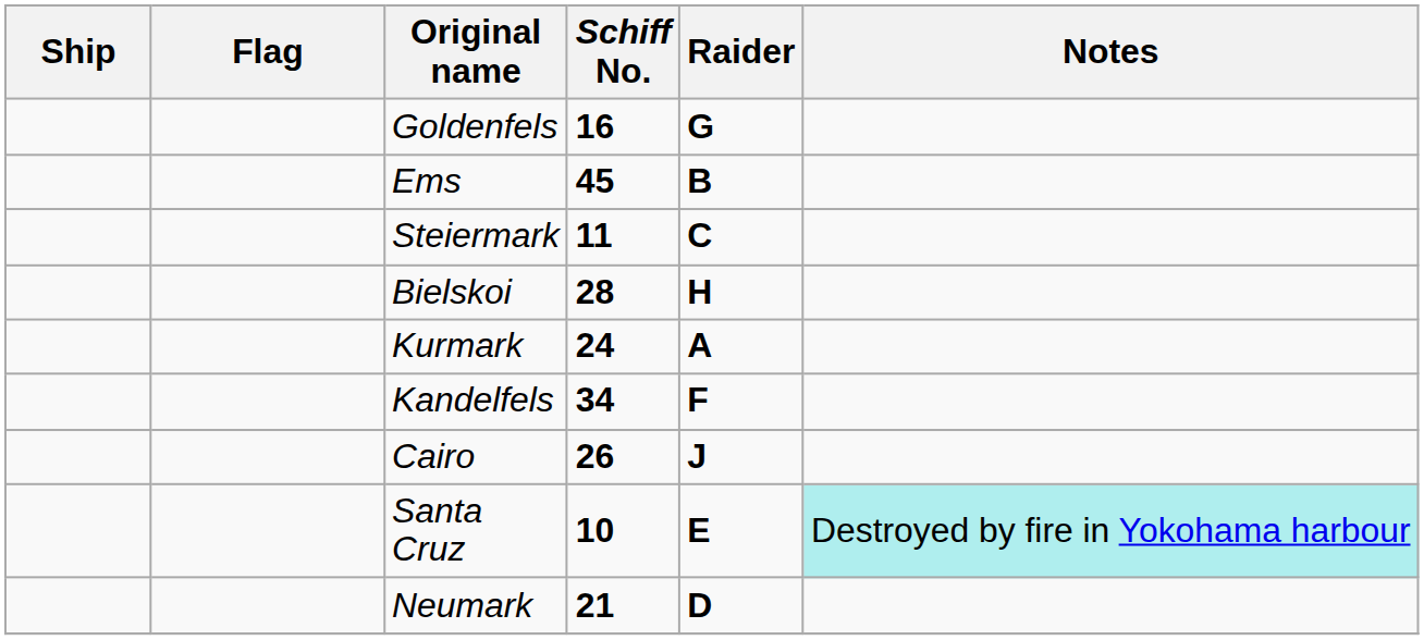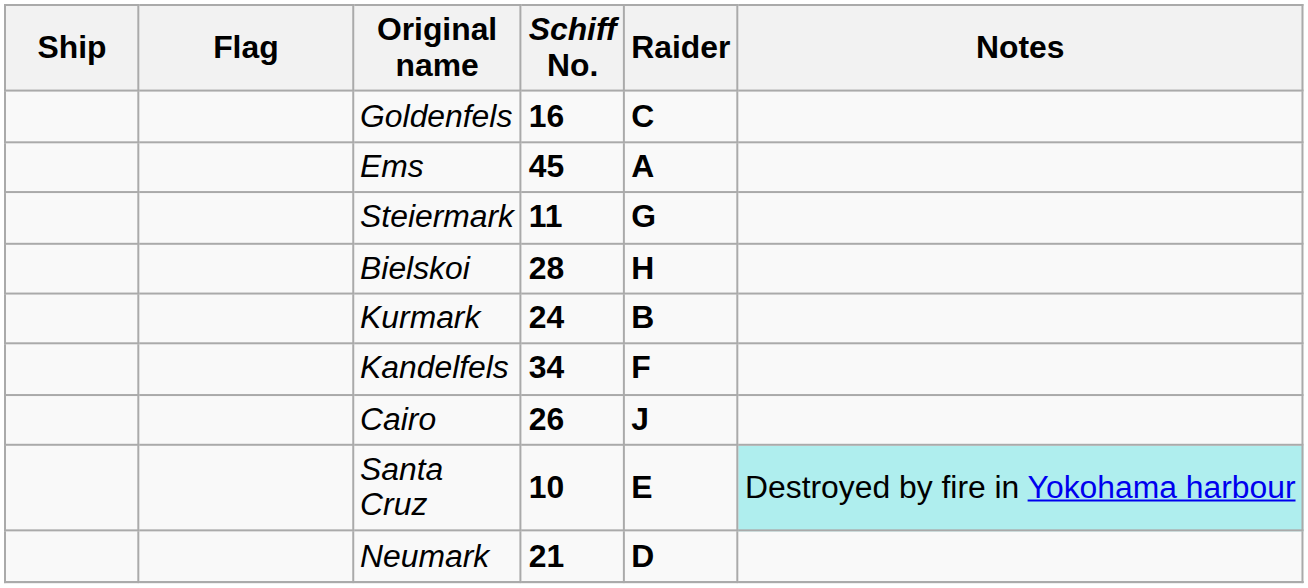Goldenfels | Raider: G -> C
Ems | Raider: B -> A
Steiermark | Raider: C -> G
Kurmark | Raider: A -> B
